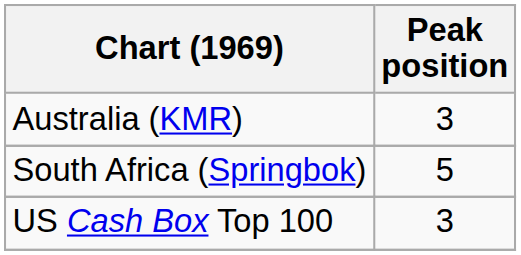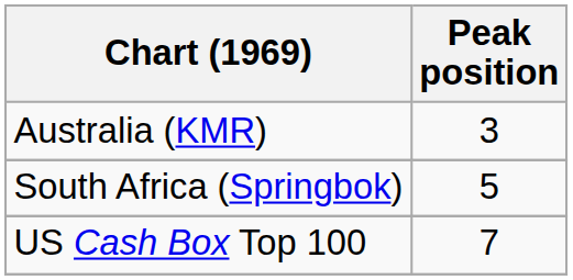US Cash Box Top 100 | Peak position: 3 -> 7
